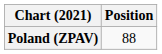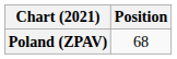Poland (ZPAV) | Position: 88 -> 68
